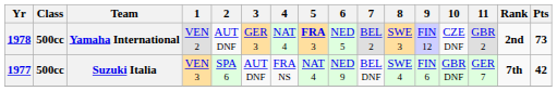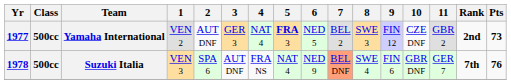Yamaha International | Yr: 1978 -> 1977
Suzuki Italia | Yr: 1977 -> 1978
Suzuki Italia | 7: no background -> lightsalmon background
Suzuki Italia | Pts: 42 -> 76
